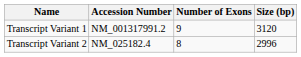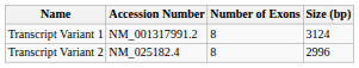Transcript Variant 1 | Number of Exons: 9 -> 8
Transcript Variant 1 | Size (bp): 3120 -> 3124
